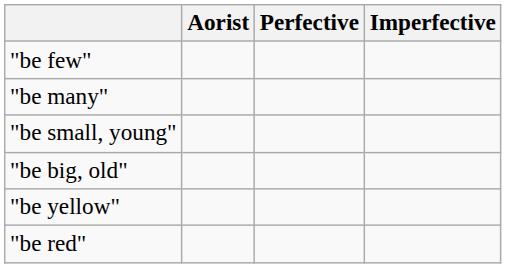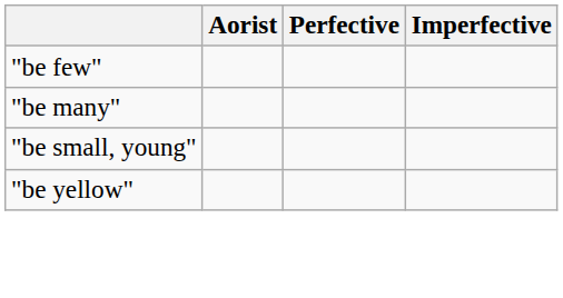- row: "be big, old"
- row: "be red"
